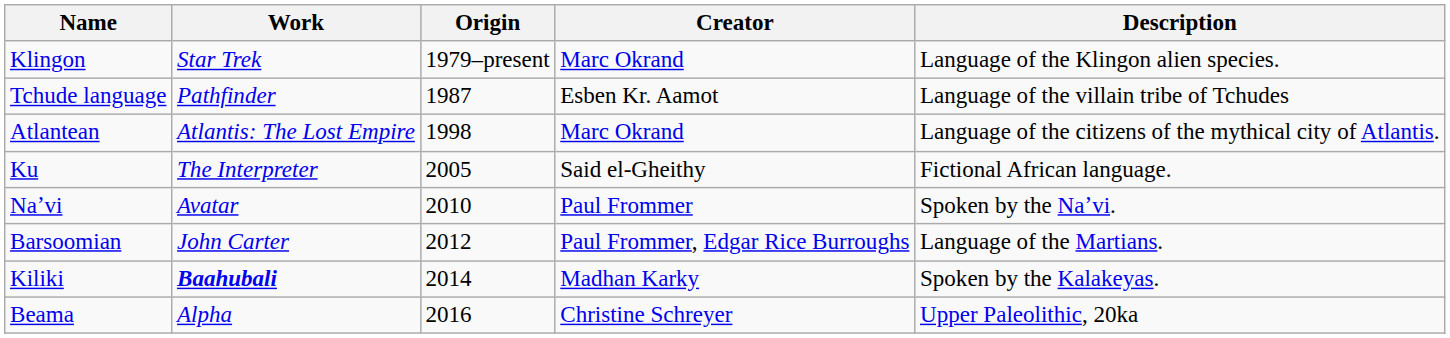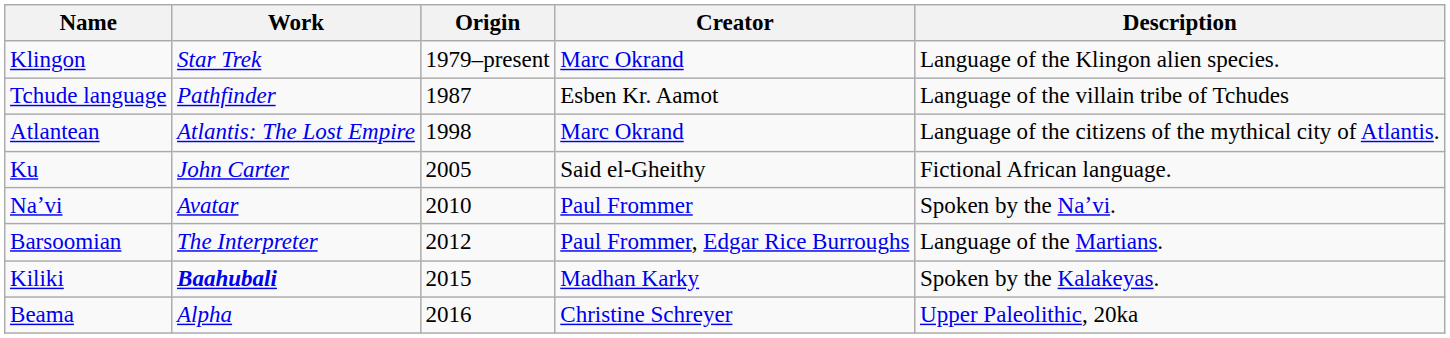Ku | Work: The Interpreter -> John Carter
Barsoomian | Work: John Carter -> The Interpreter
Kiliki | Origin: 2014 -> 2015
